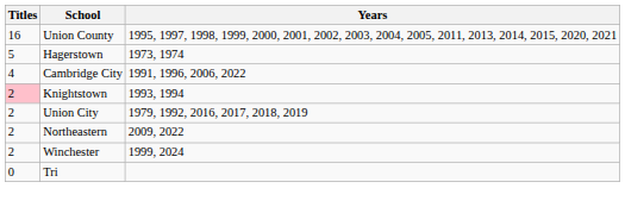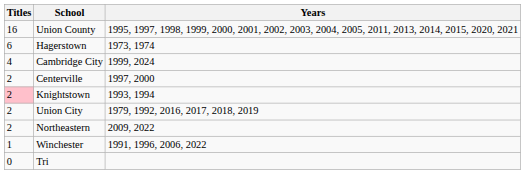Hagerstown | Titles: 5 -> 6
Cambridge City | Years: 1991, 1996, 2006, 2022 -> 1999, 2024
+ row: 2 | Centerville | 1997, 2000
Winchester | Titles: 2 -> 1
Winchester | Years: 1999, 2024 -> 1991, 1996, 2006, 2022
